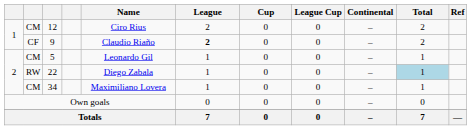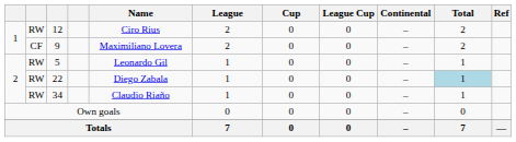12 | column 2: CM -> RW
9 | Name: Claudio Riaño -> Maximiliano Lovera
9 | League: bold -> normal
5 | column 2: CM -> RW
34 | column 2: CM -> RW
34 | Name: Maximiliano Lovera -> Claudio Riaño
